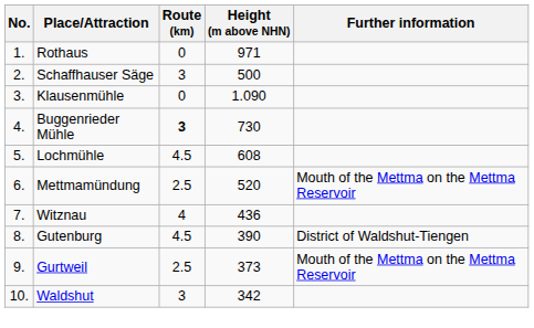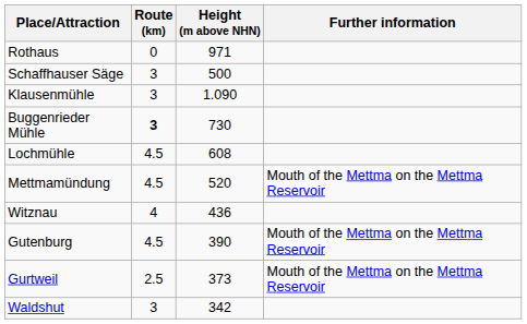- column: No. | 1. | 2. | 3. | 4. | 5. | 6. | 7. | 8. | 9. | 10.
Klausenmühle | Route (km): 0 -> 3
Mettmamündung | Route (km): 2.5 -> 4.5
Gutenburg | Further information: District of Waldshut-Tiengen -> Mouth of the Mettma on the Mettma Reservoir
